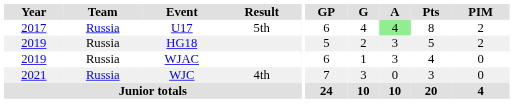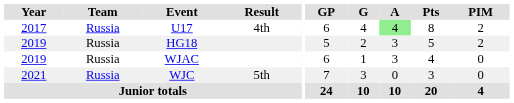U17 | Result: 5th -> 4th
WJC | Result: 4th -> 5th
